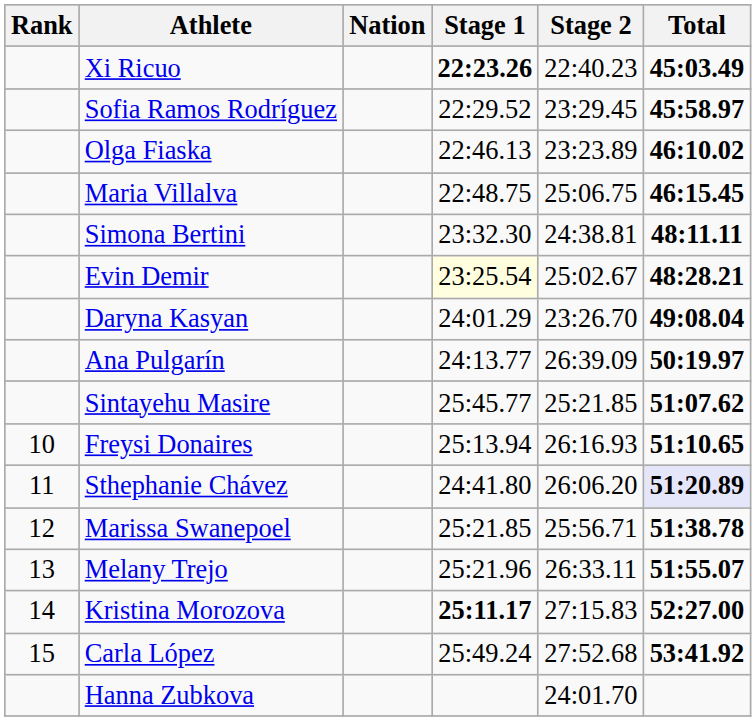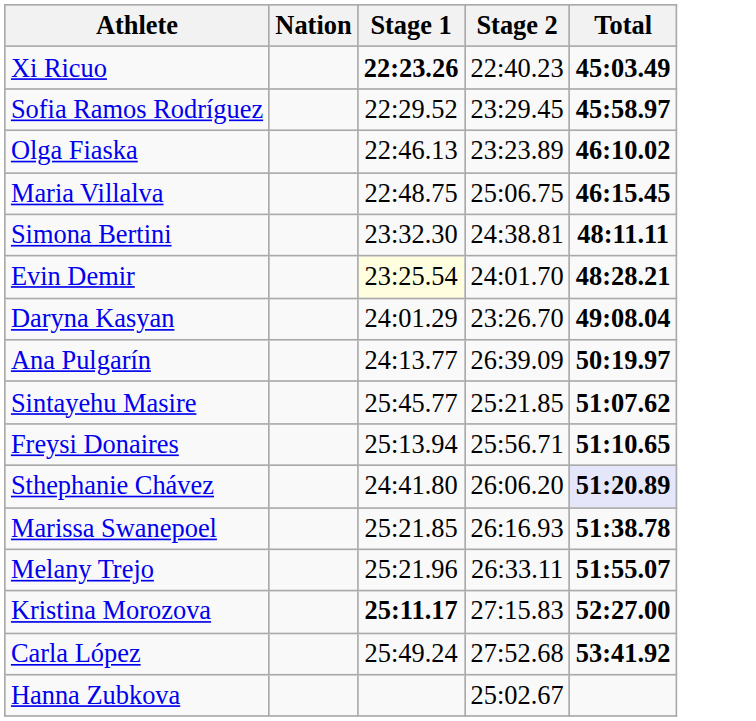- column: Rank | 10 | 11 | 12 | 13 | 14 | 15
Evin Demir | Stage 2: 25:02.67 -> 24:01.70
Freysi Donaires | Stage 2: 26:16.93 -> 25:56.71
Marissa Swanepoel | Stage 2: 25:56.71 -> 26:16.93
Hanna Zubkova | Stage 2: 24:01.70 -> 25:02.67
